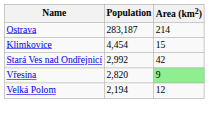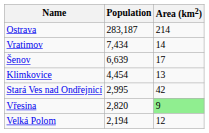+ row: Vratimov | 7,434 | 14
+ row: Šenov | 6,639 | 17
Klimkovice | Area (km2): 15 -> 13
Stará Ves nad Ondřejnicí | Population: 2,992 -> 2,995
